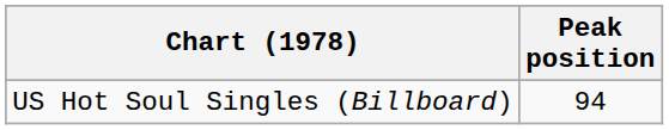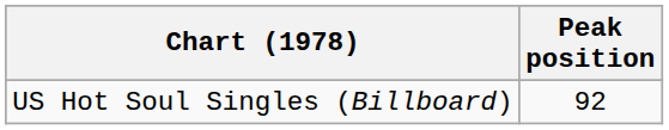US Hot Soul Singles (Billboard) | Peak position: 94 -> 92
